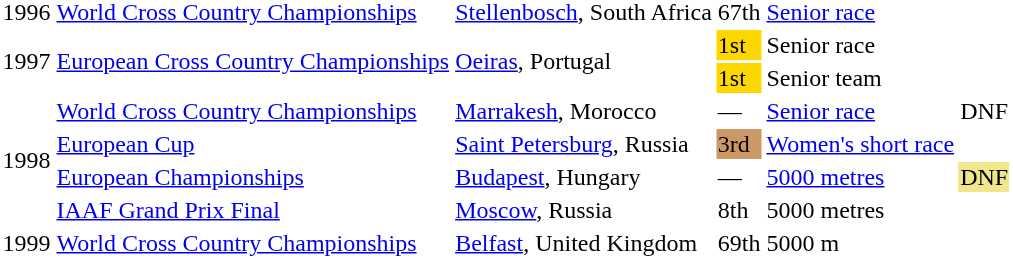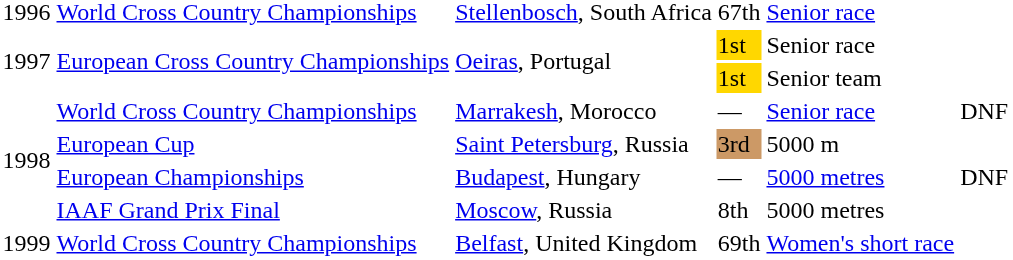Saint Petersburg, Russia | column 5: Women's short race -> 5000 m
Budapest, Hungary | column 6: khaki background -> no background
Belfast, United Kingdom | column 5: 5000 m -> Women's short race
